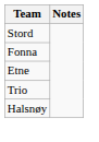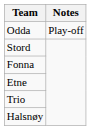+ row: Odda | Play-off
